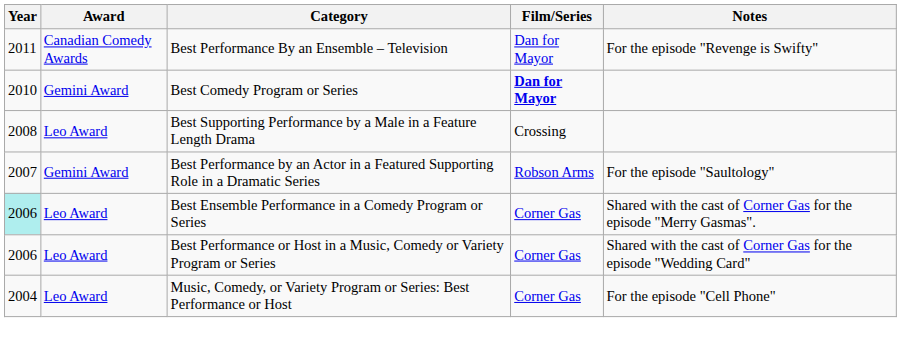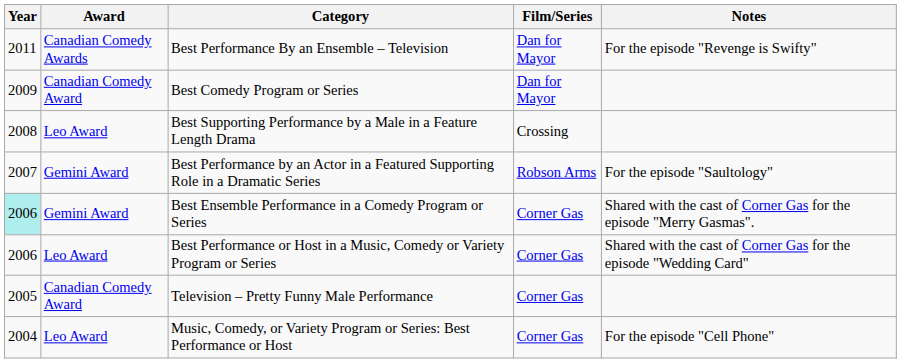Best Comedy Program or Series | Year: 2010 -> 2009
Best Comedy Program or Series | Award: Gemini Award -> Canadian Comedy Award
Best Comedy Program or Series | Film/Series: bold -> normal
Best Ensemble Performance in a Comedy Program or Series | Award: Leo Award -> Gemini Award
+ row: 2005 | Canadian Comedy Award | Television – Pretty Funny Male Performance | Corner Gas
